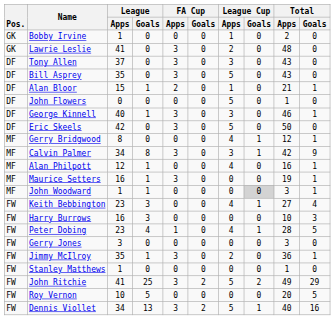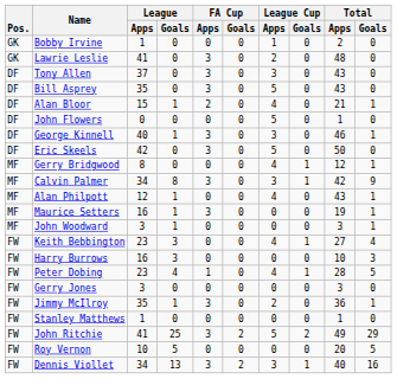Alan Bloor | League Cup / Apps: 1 -> 4
Alan Philpott | Total / Apps: 16 -> 43
John Woodward | League / Apps: 1 -> 3
John Woodward | League Cup / Goals: lightgrey background -> no background
Dennis Viollet | League Cup / Apps: 5 -> 3
